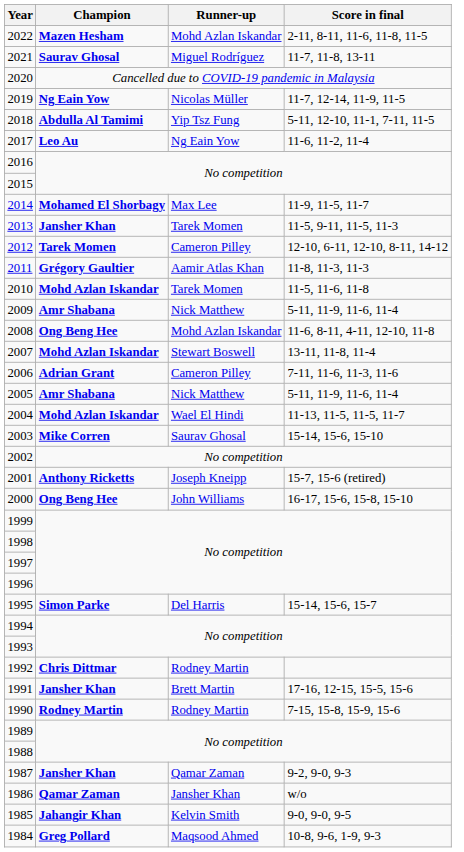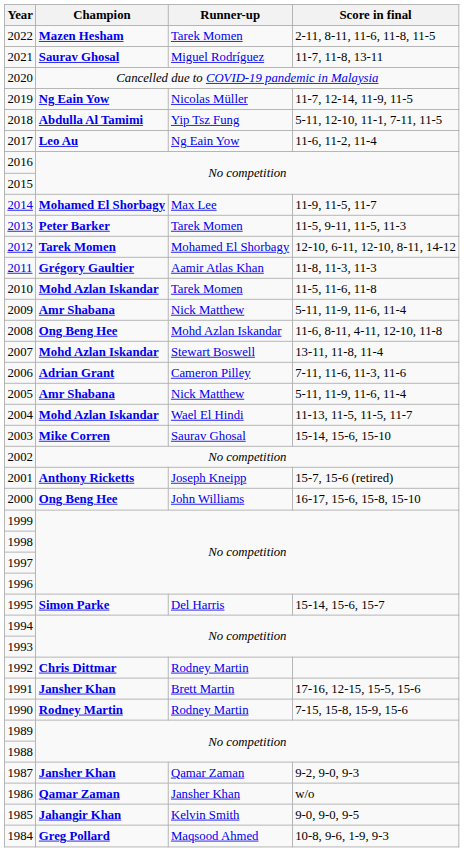2022 | Runner-up: Mohd Azlan Iskandar -> Tarek Momen
2013 | Champion: Jansher Khan -> Peter Barker
2012 | Runner-up: Cameron Pilley -> Mohamed El Shorbagy
